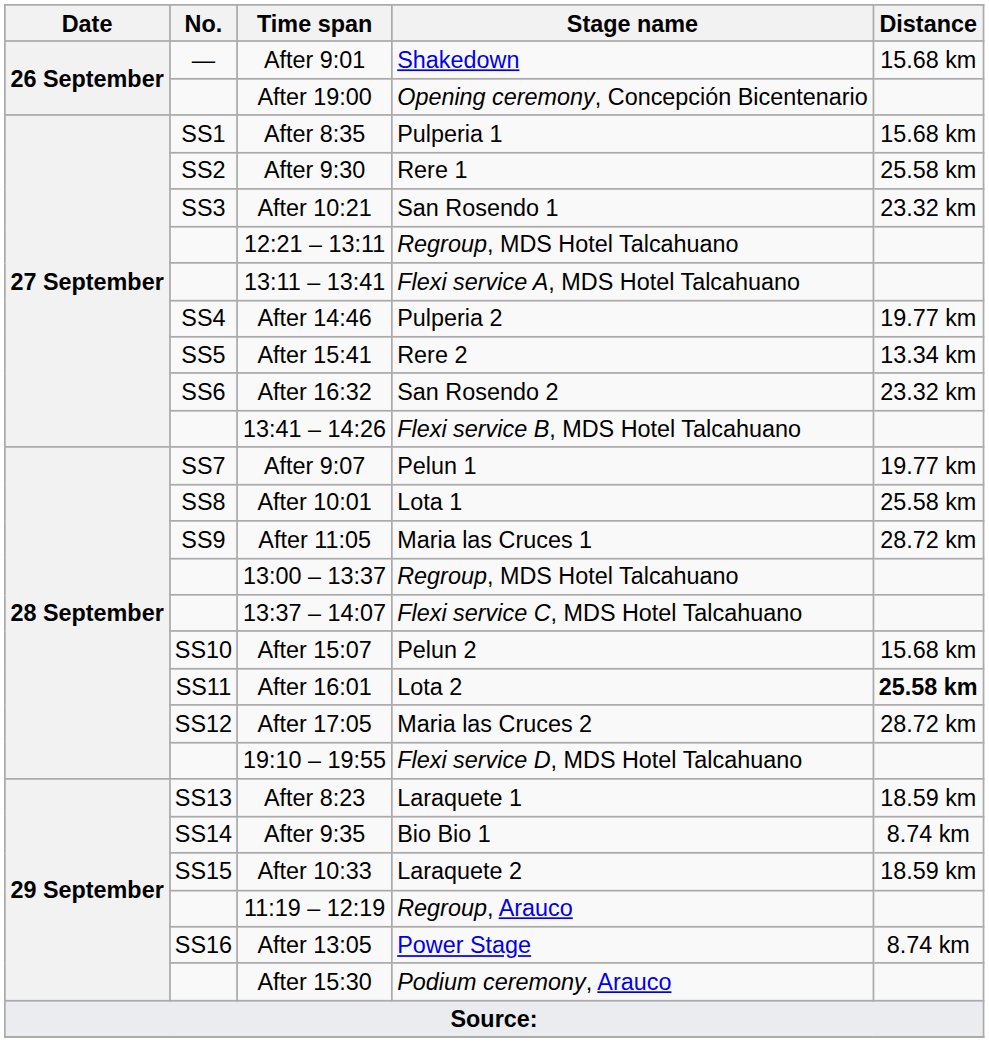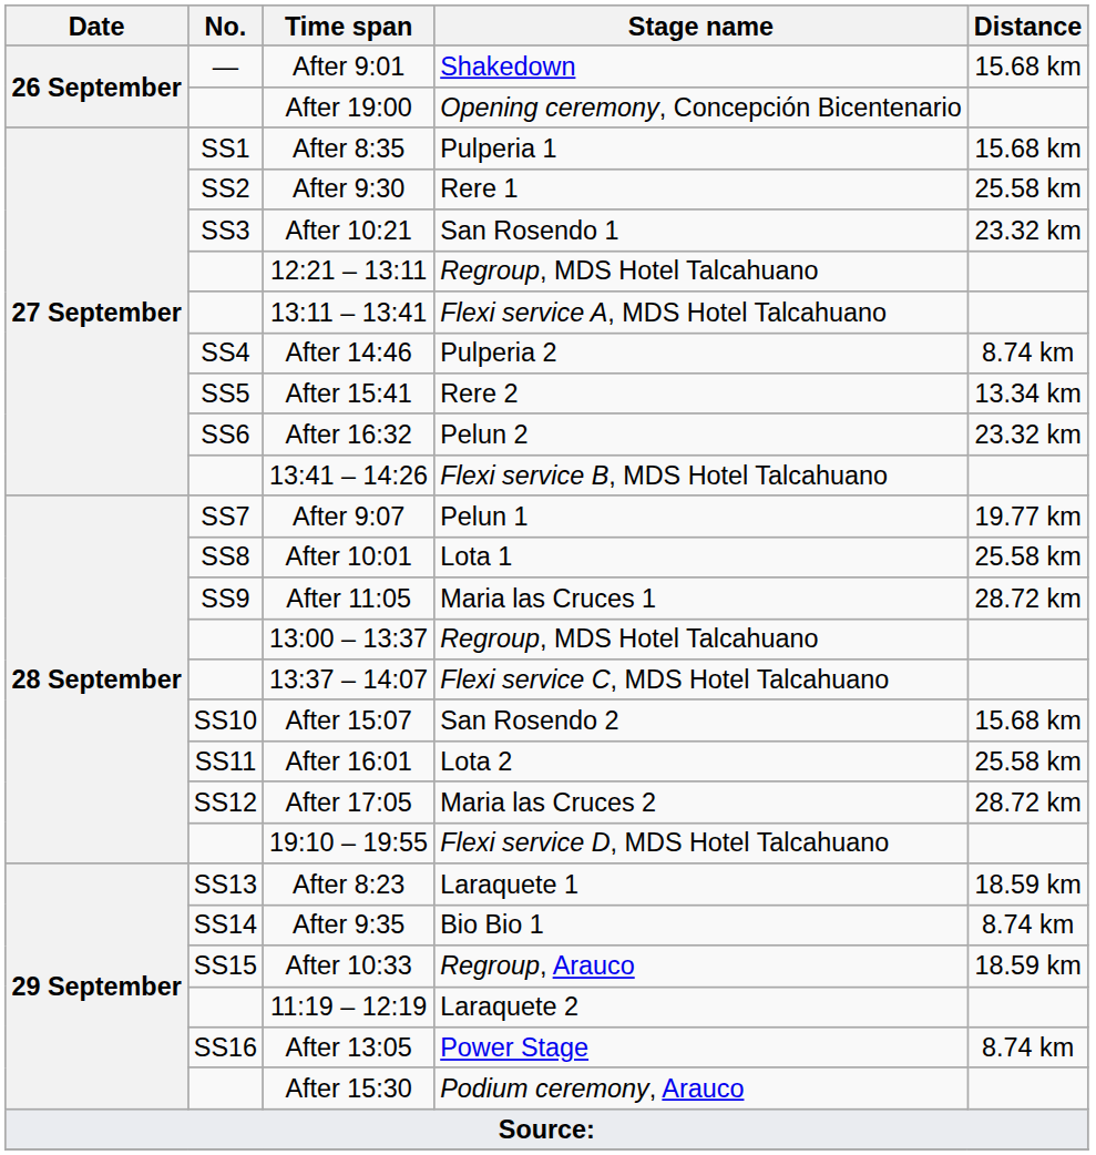After 14:46 | Distance: 19.77 km -> 8.74 km
After 16:32 | Stage name: San Rosendo 2 -> Pelun 2
After 15:07 | Stage name: Pelun 2 -> San Rosendo 2
After 16:01 | Distance: bold -> normal
After 10:33 | Stage name: Laraquete 2 -> Regroup, Arauco
11:19 – 12:19 | Stage name: Regroup, Arauco -> Laraquete 2
